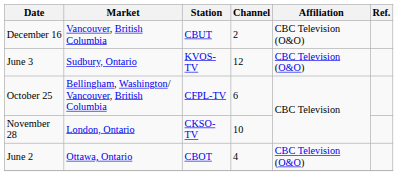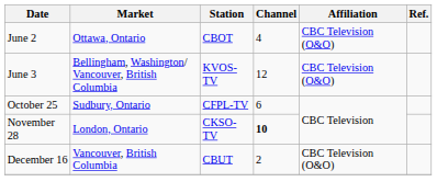rows swapped: June 2 <-> December 16
June 3 | Market: Sudbury, Ontario -> Bellingham, Washington/ Vancouver, British Columbia
October 25 | Market: Bellingham, Washington/ Vancouver, British Columbia -> Sudbury, Ontario
November 28 | Channel: normal -> bold
